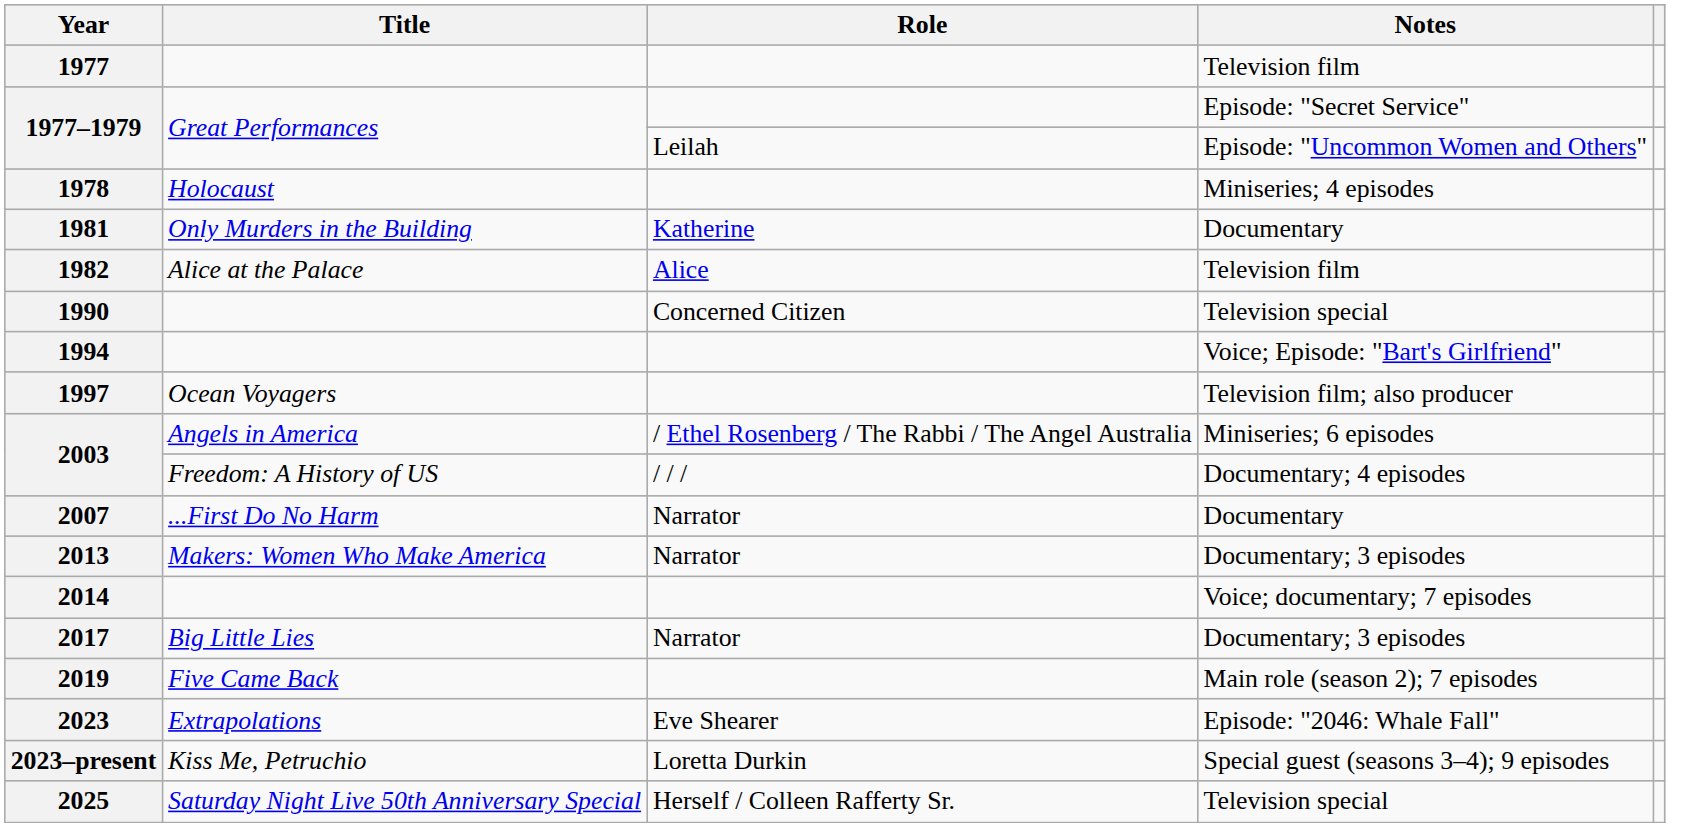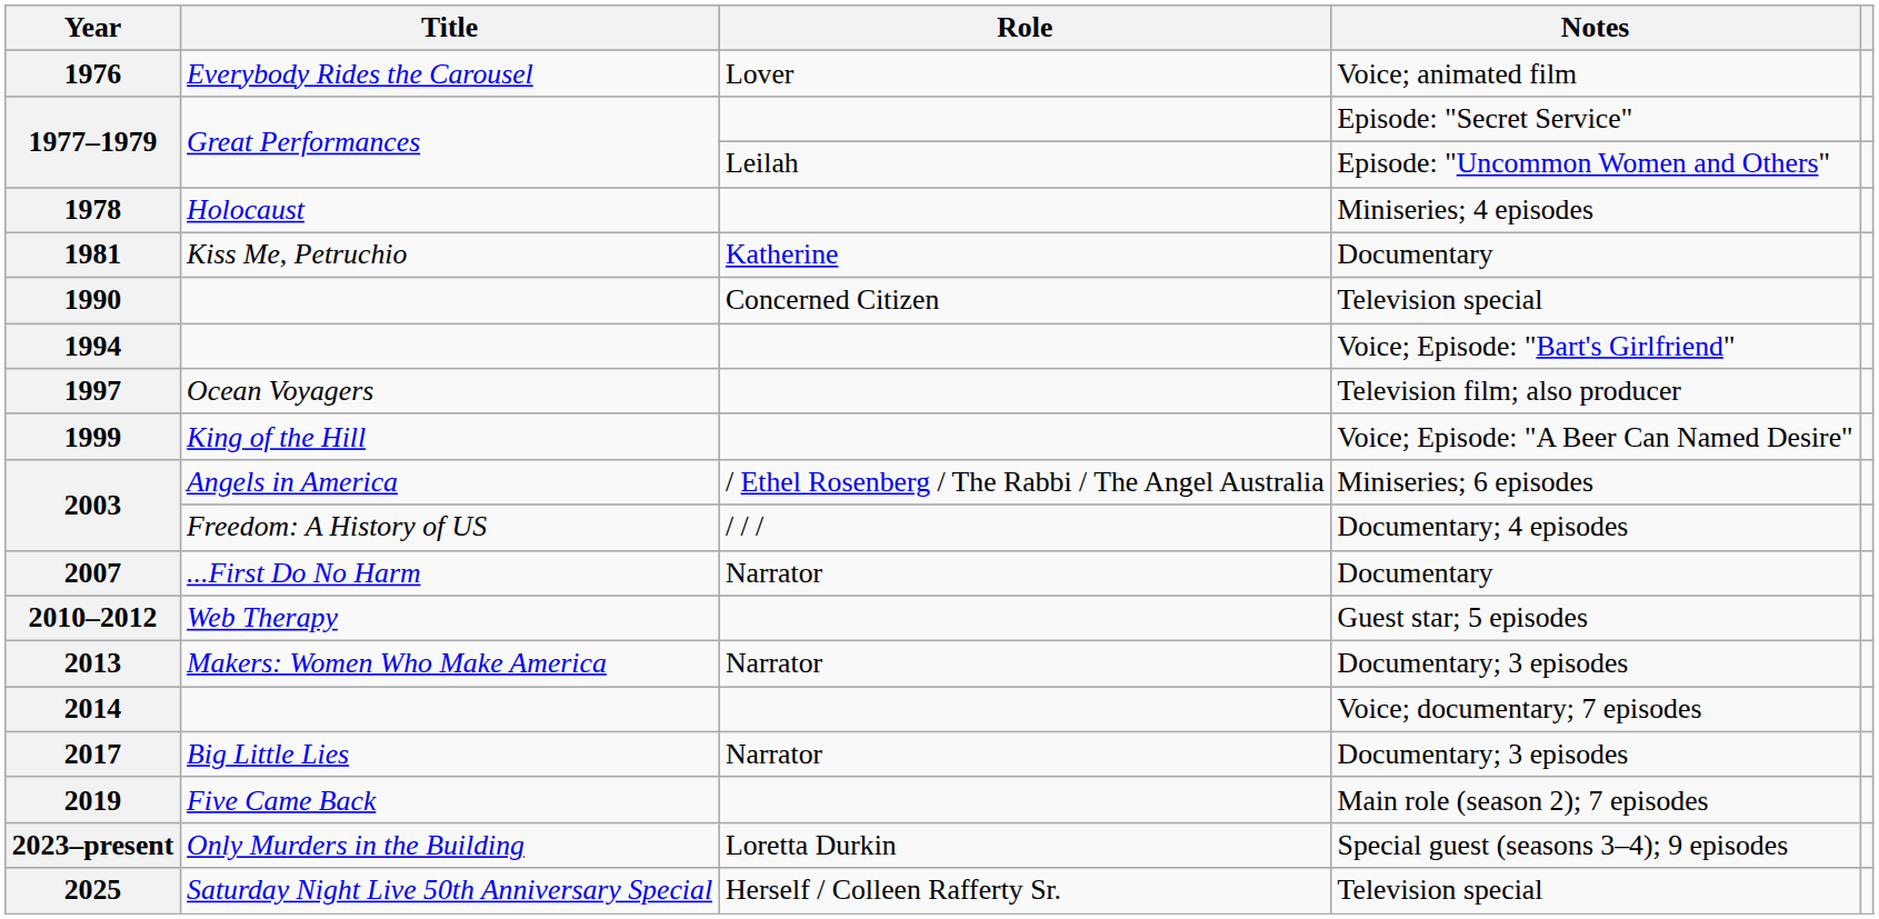+ row: 1976 | Everybody Rides the Carousel | Lover | Voice; animated film
- row: 1977 | Television film
1981 | Title: Only Murders in the Building -> Kiss Me, Petruchio
- row: 1982 | Alice at the Palace | Alice | Television film
+ row: 1999 | King of the Hill | Voice; Episode: "A Beer Can Named Desire"
+ row: 2010–2012 | Web Therapy | Guest star; 5 episodes
- row: 2023 | Extrapolations | Eve Shearer | Episode: "2046: Whale Fall"
2023–present | Title: Kiss Me, Petruchio -> Only Murders in the Building
